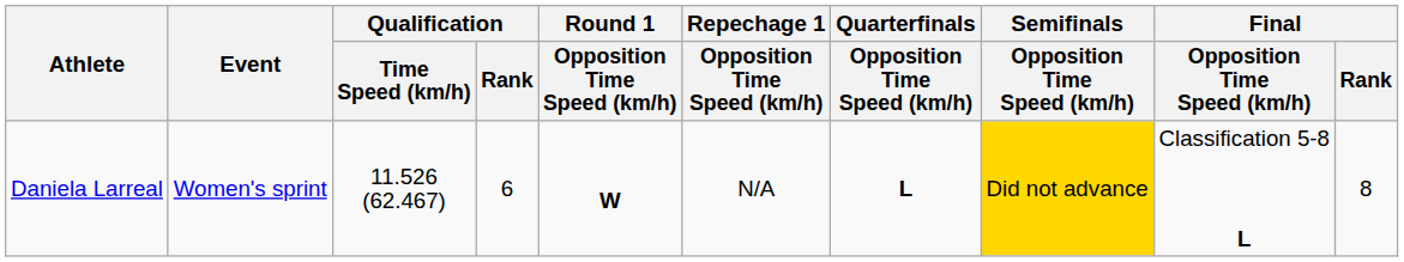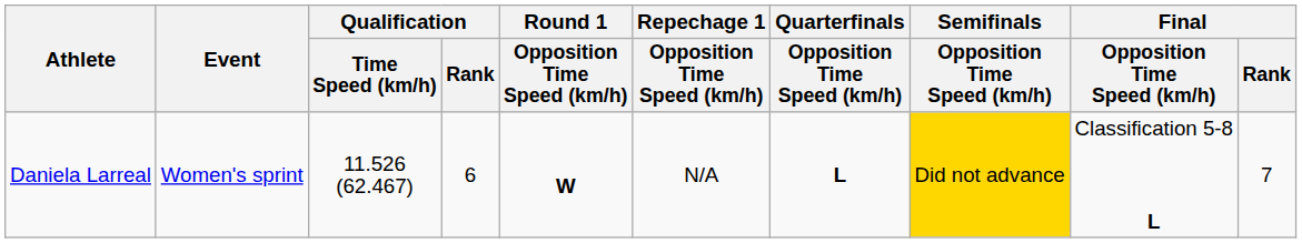Daniela Larreal | Final / Rank: 8 -> 7
